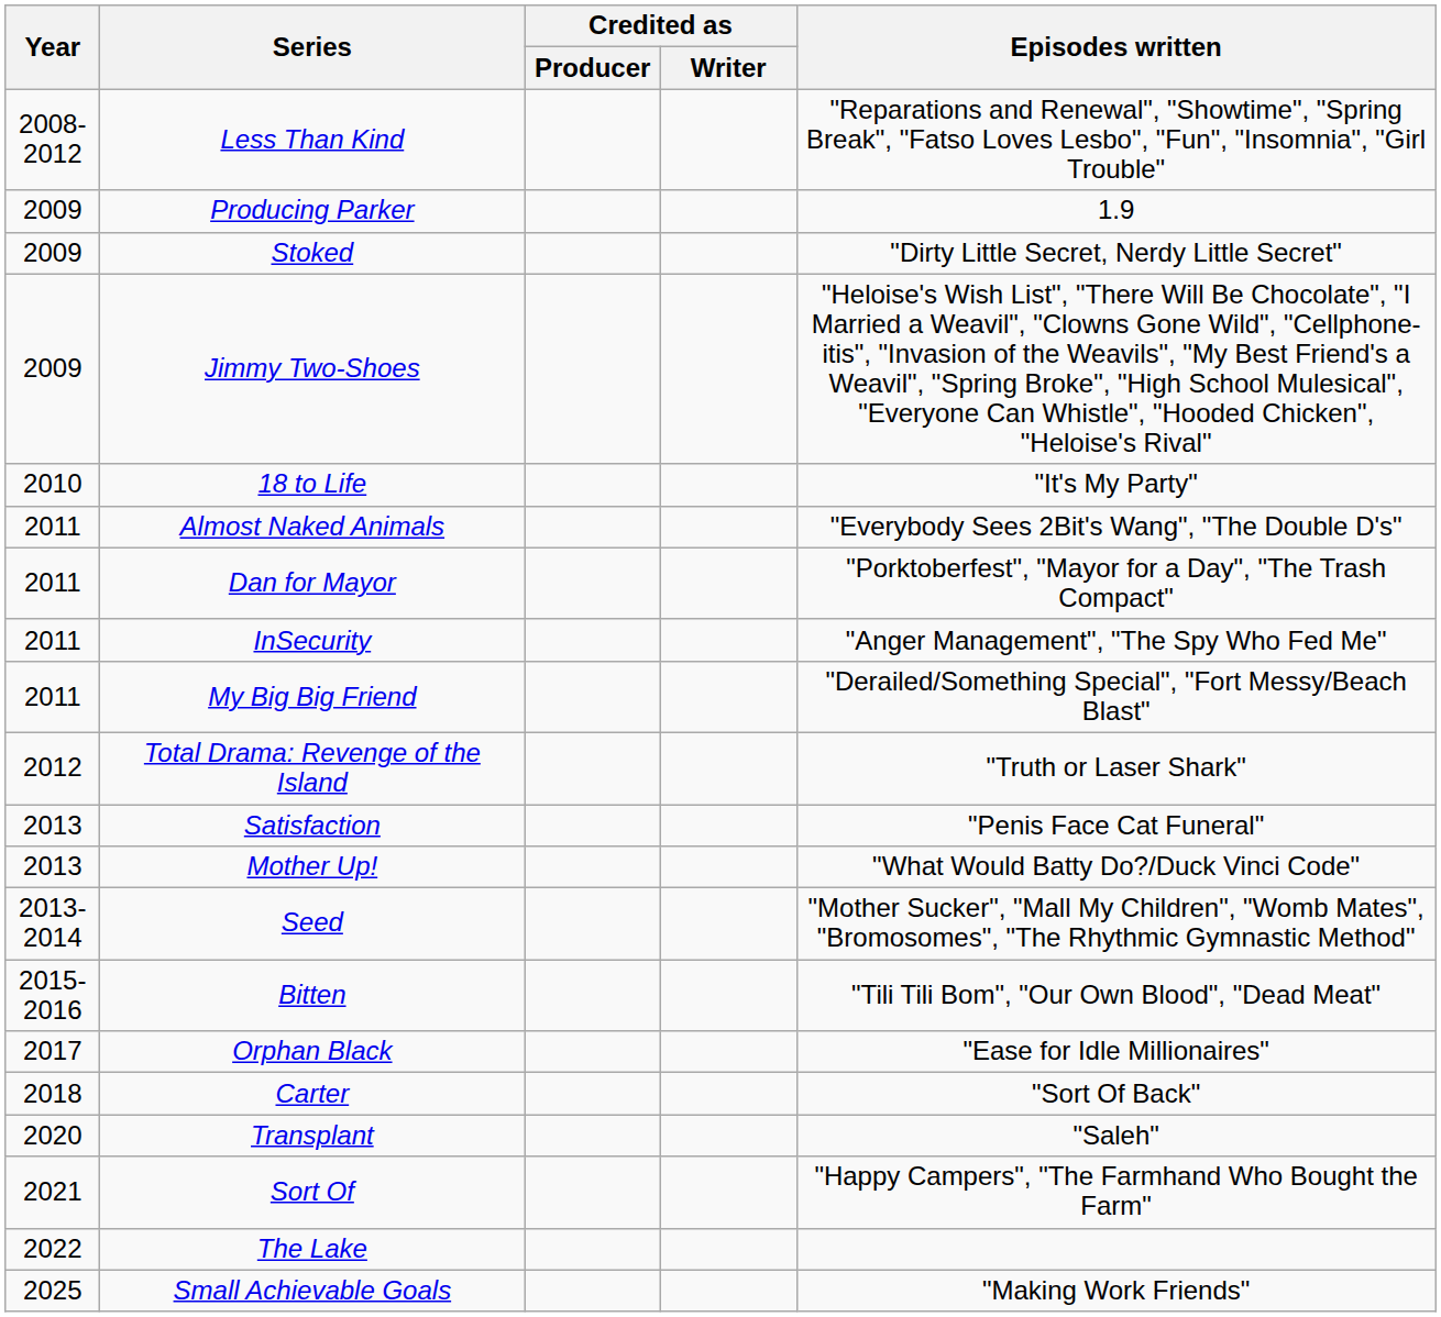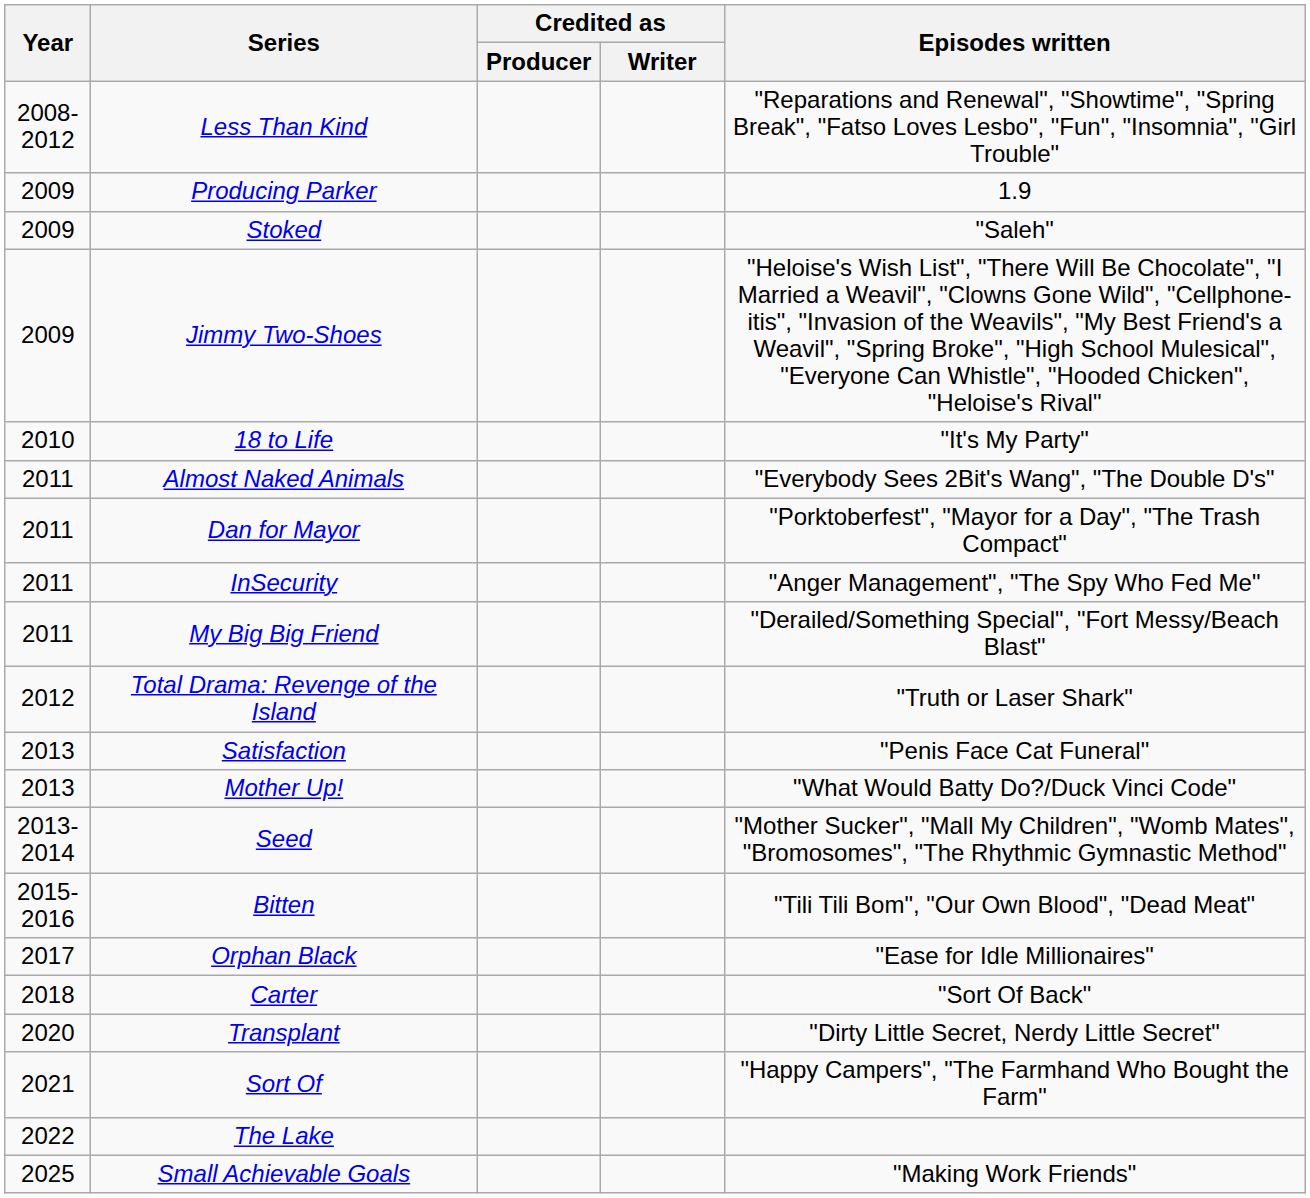Stoked | Episodes written: "Dirty Little Secret, Nerdy Little Secret" -> "Saleh"
Transplant | Episodes written: "Saleh" -> "Dirty Little Secret, Nerdy Little Secret"
